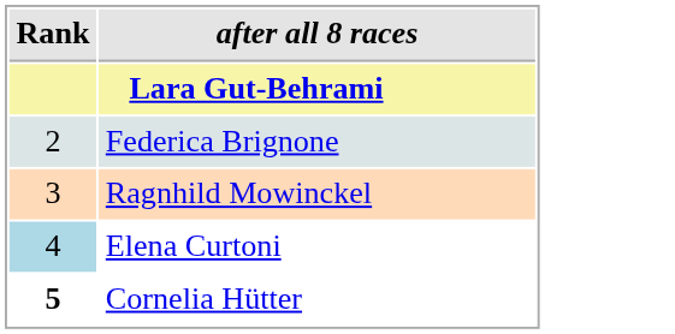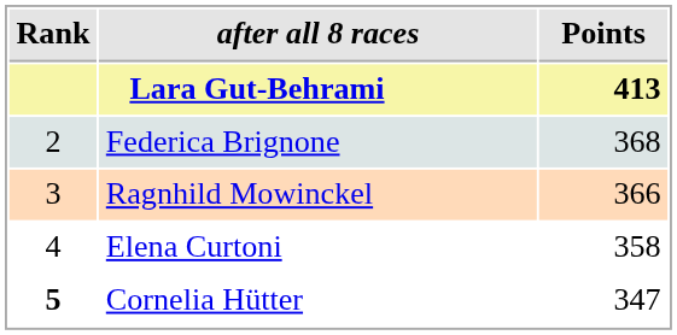+ column: Points | 413 | 368 | 366 | 358 | 347
Elena Curtoni | Rank: lightblue background -> no background
